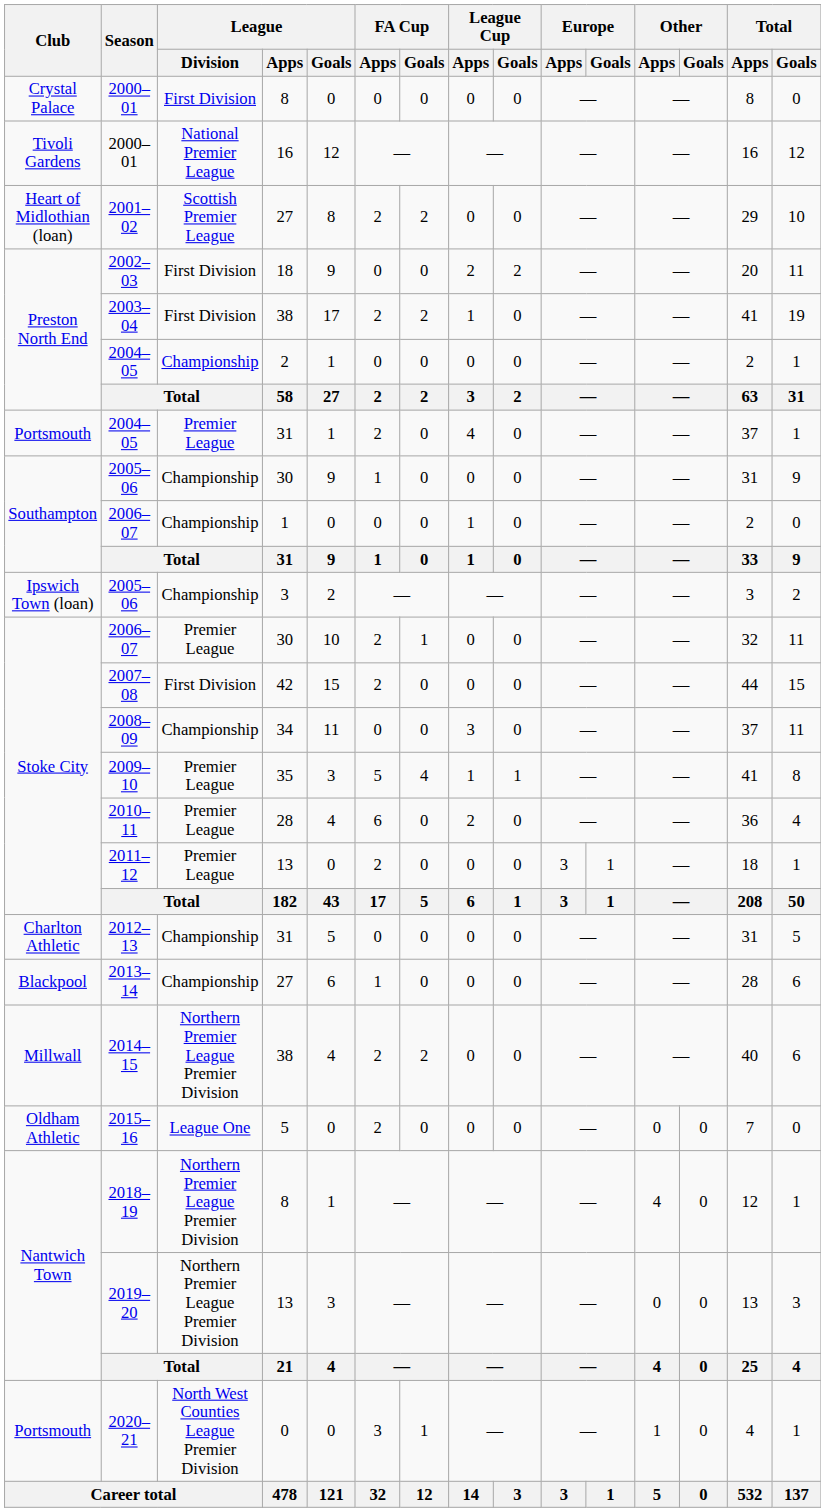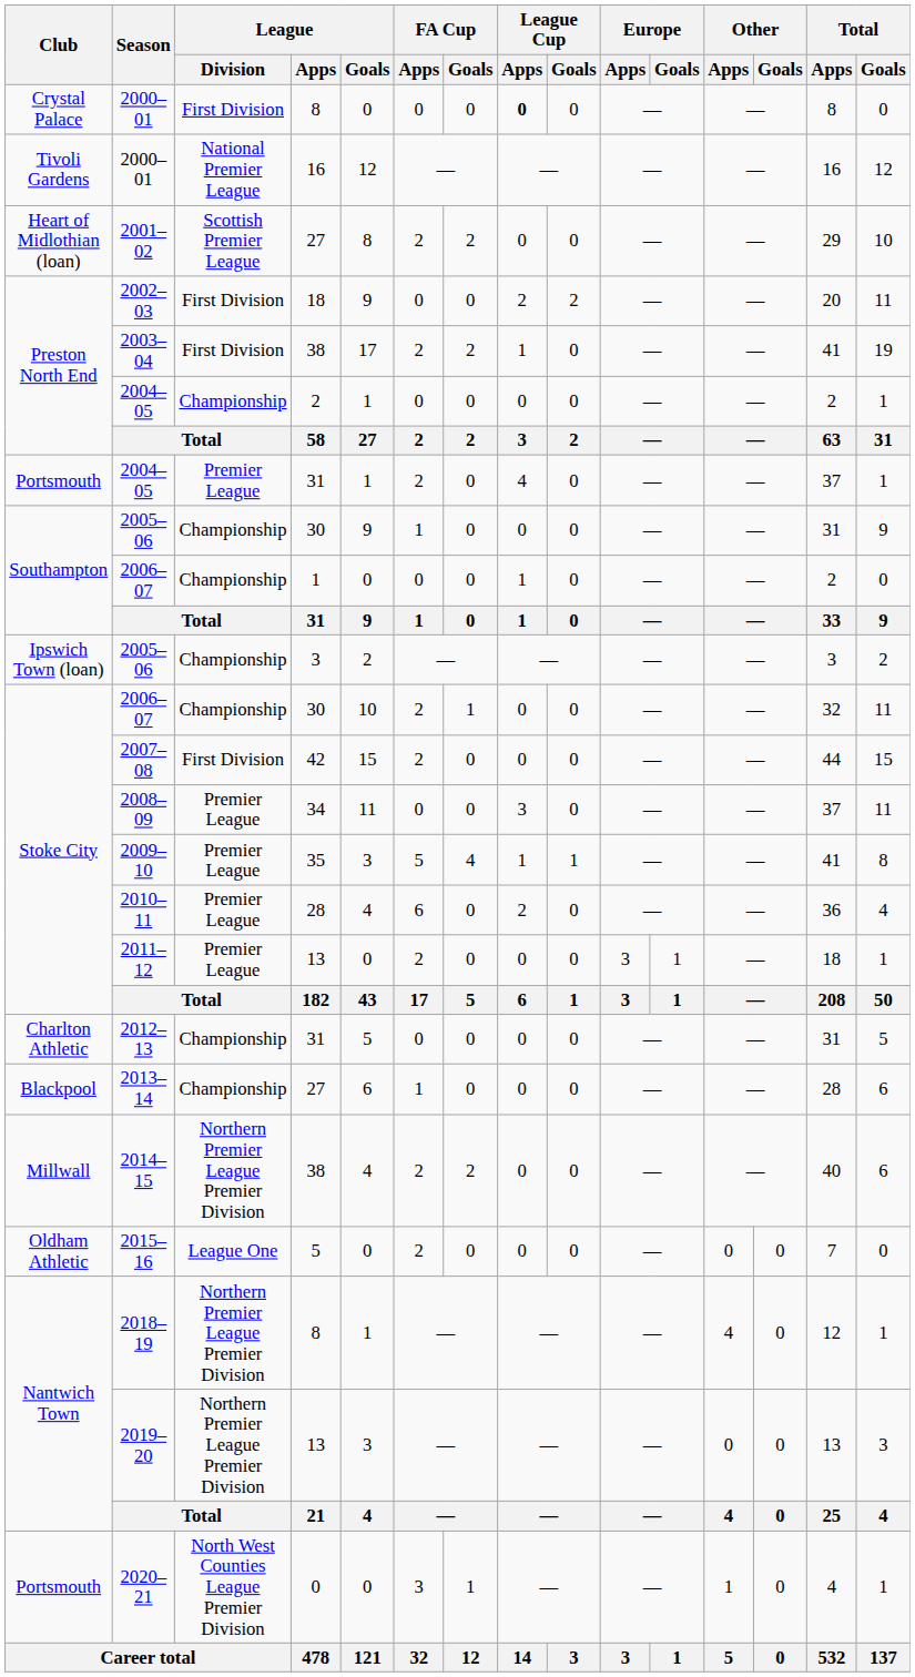2000–01 / 8 | League Cup / Apps: normal -> bold
2006–07 / 30 | League / Division: Premier League -> Championship
2008–09 | League / Division: Championship -> Premier League
